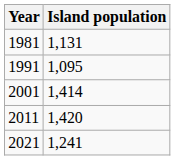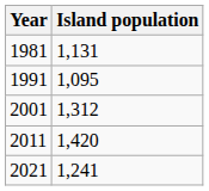2001 | Island population: 1,414 -> 1,312
